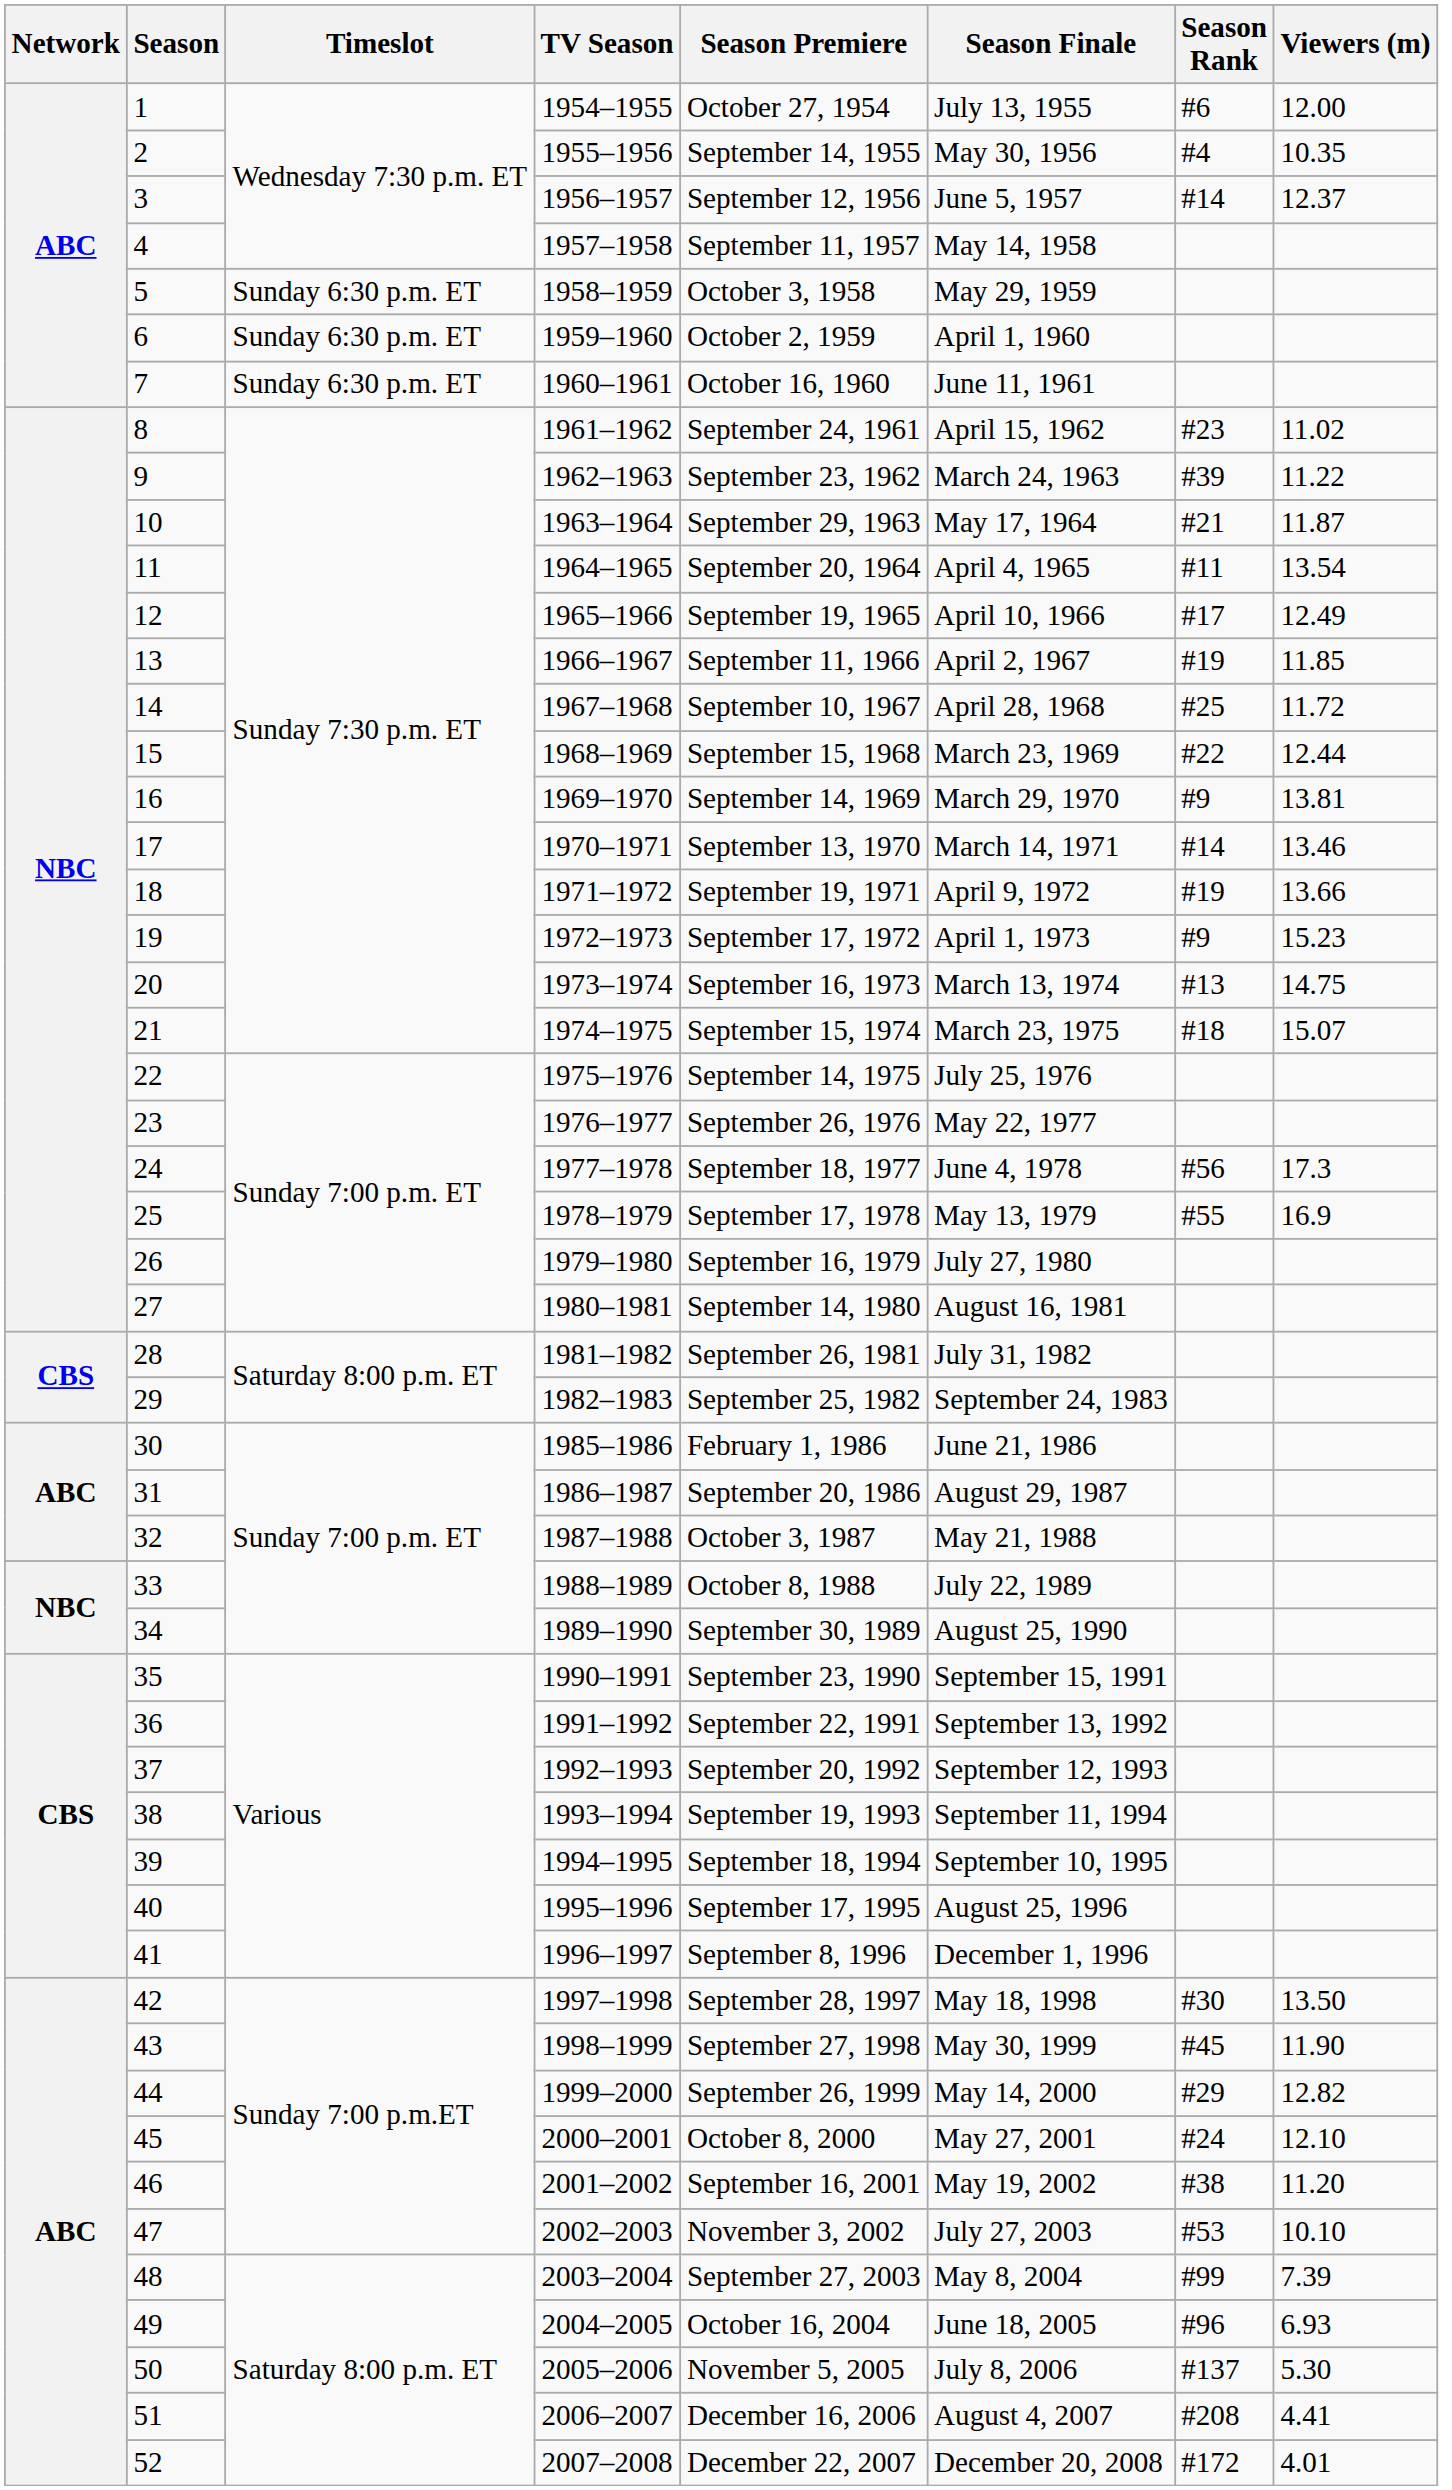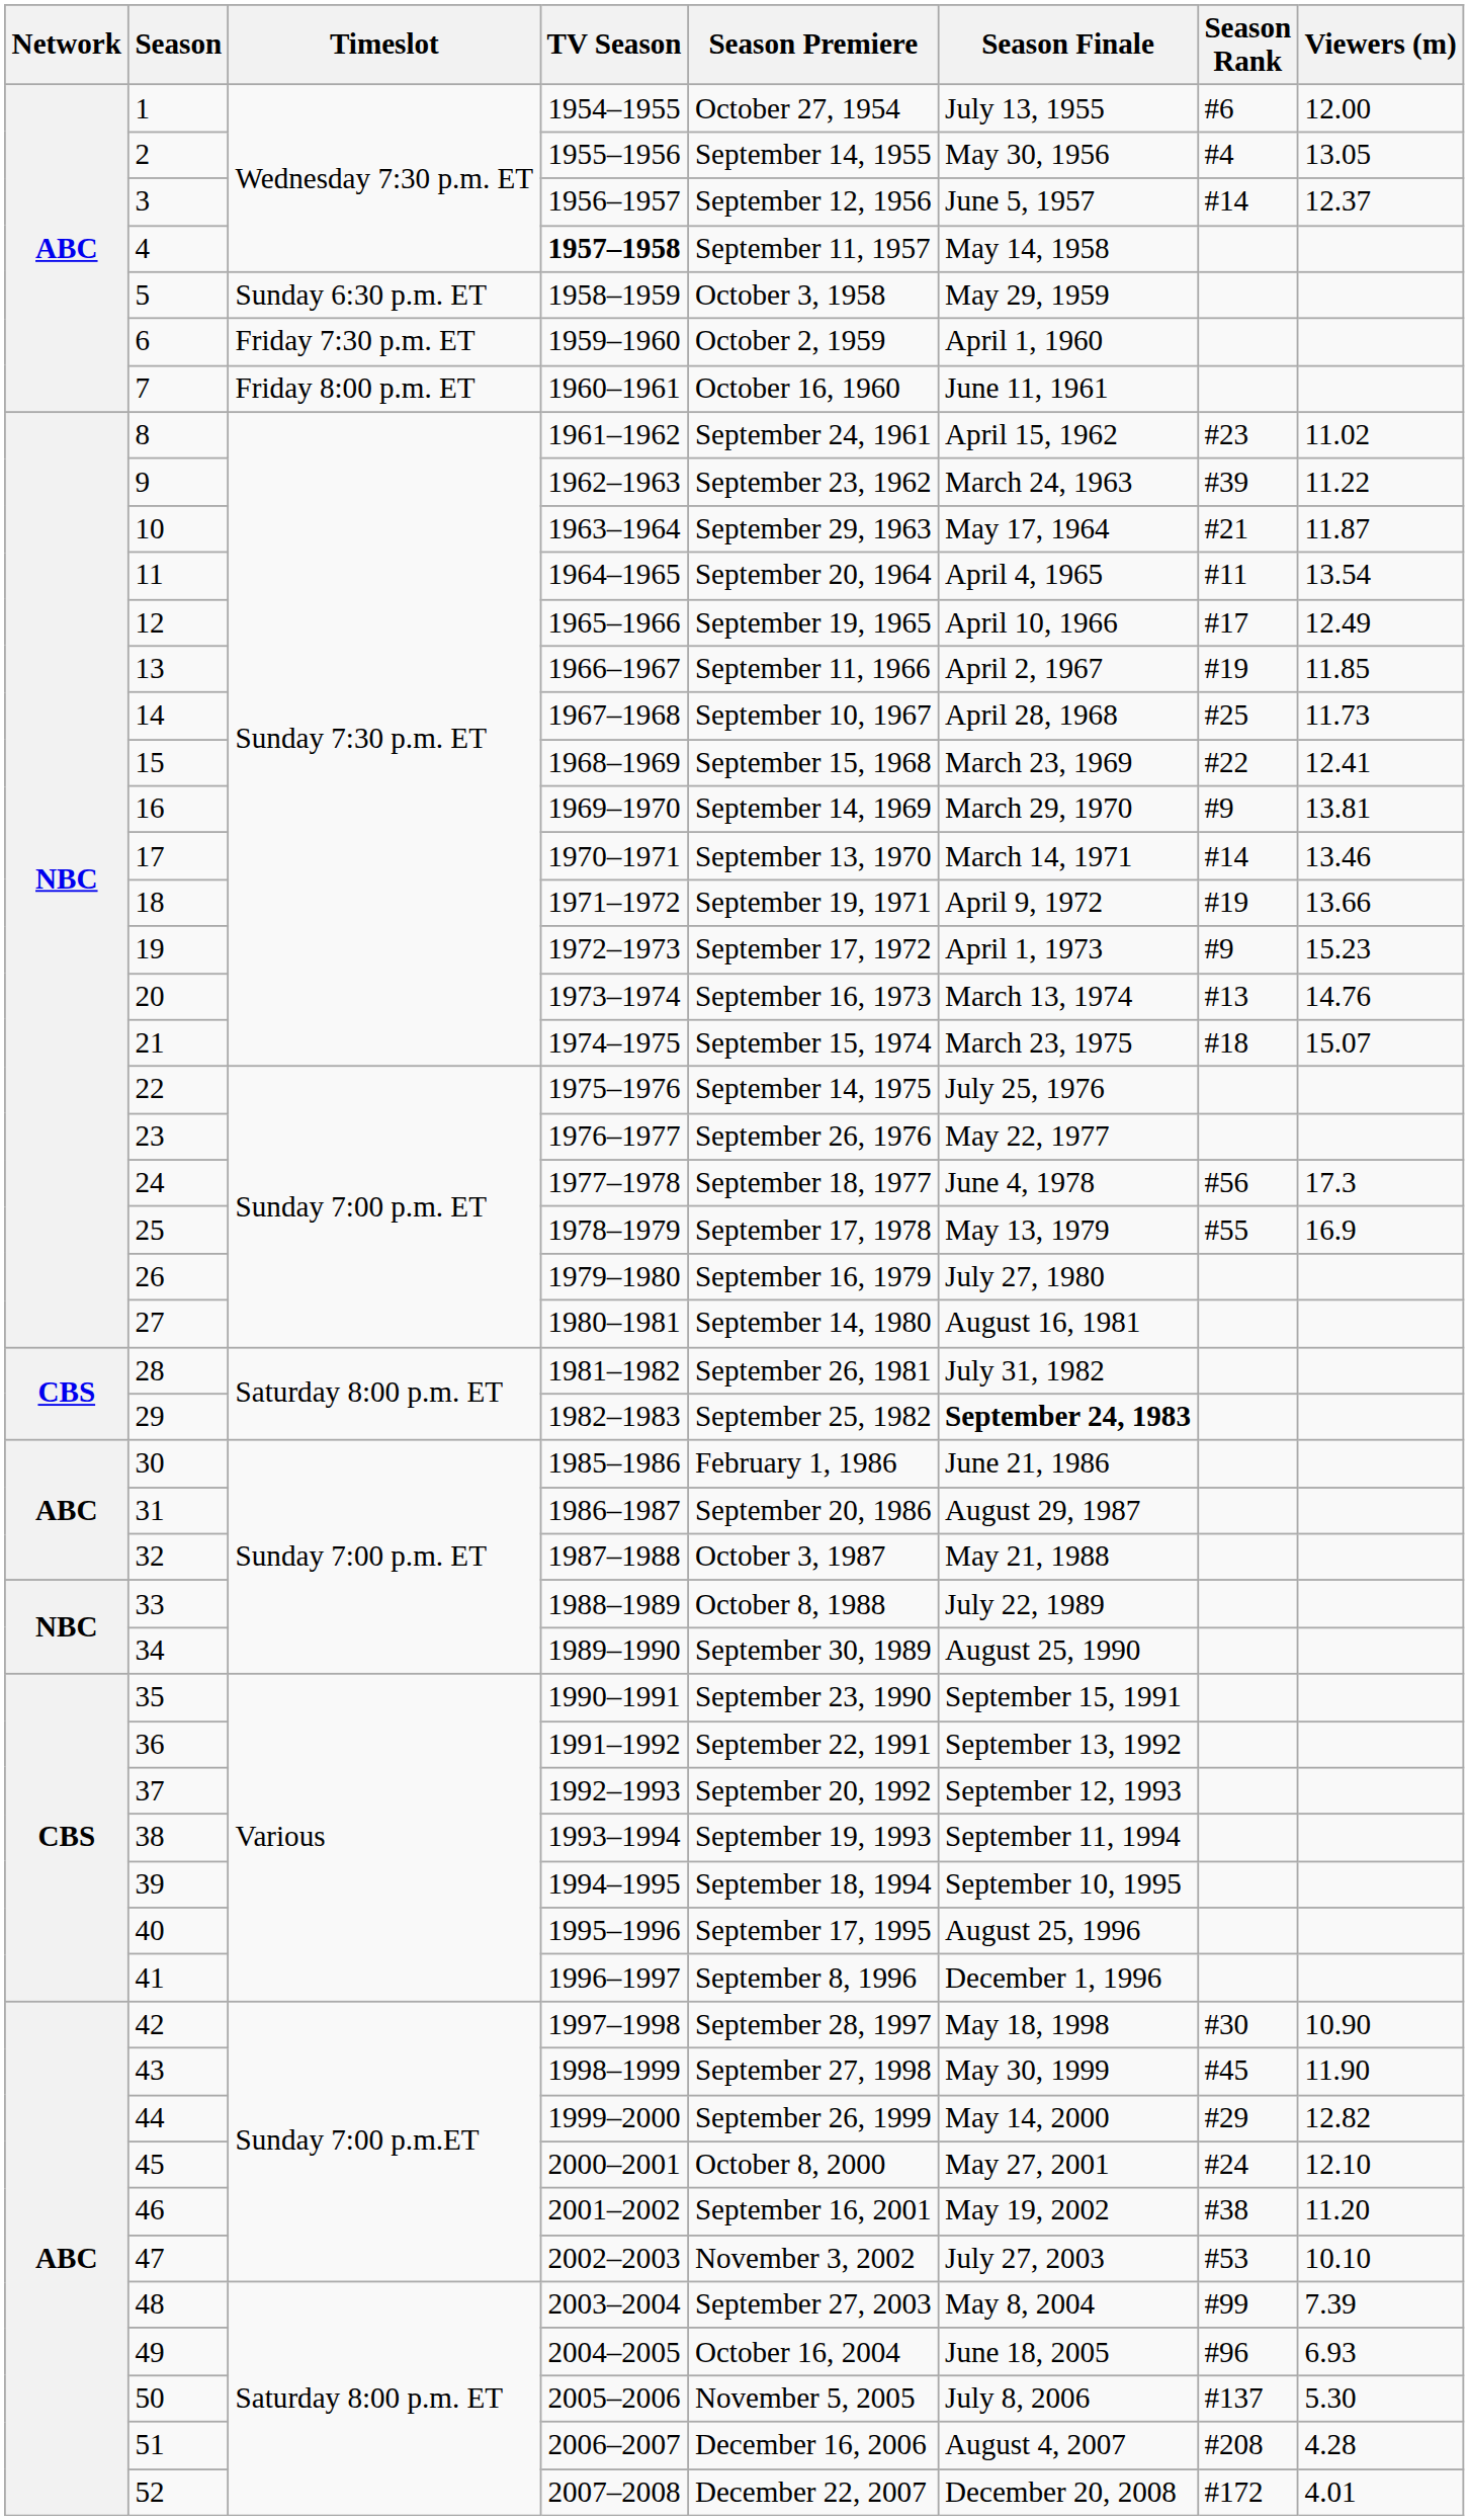2 | Viewers (m): 10.35 -> 13.05
4 | TV Season: normal -> bold
6 | Timeslot: Sunday 6:30 p.m. ET -> Friday 7:30 p.m. ET
7 | Timeslot: Sunday 6:30 p.m. ET -> Friday 8:00 p.m. ET
14 | Viewers (m): 11.72 -> 11.73
15 | Viewers (m): 12.44 -> 12.41
20 | Viewers (m): 14.75 -> 14.76
29 | Season Finale: normal -> bold
42 | Viewers (m): 13.50 -> 10.90
51 | Viewers (m): 4.41 -> 4.28
